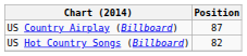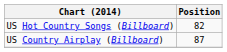rows swapped: US Country Airplay (Billboard) <-> US Hot Country Songs (Billboard)
